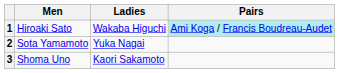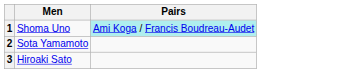- column: Ladies | Wakaba Higuchi | Yuka Nagai | Kaori Sakamoto
1 | Men: Hiroaki Sato -> Shoma Uno
3 | Men: Shoma Uno -> Hiroaki Sato
